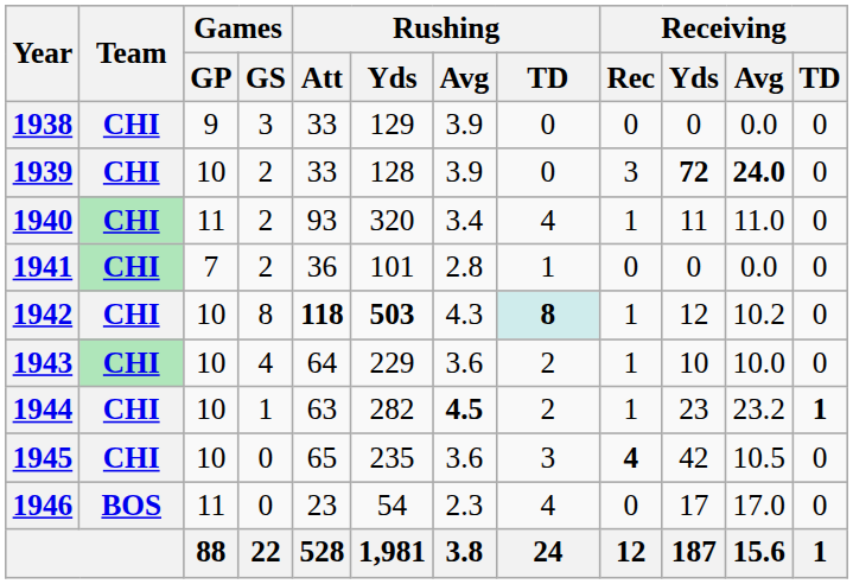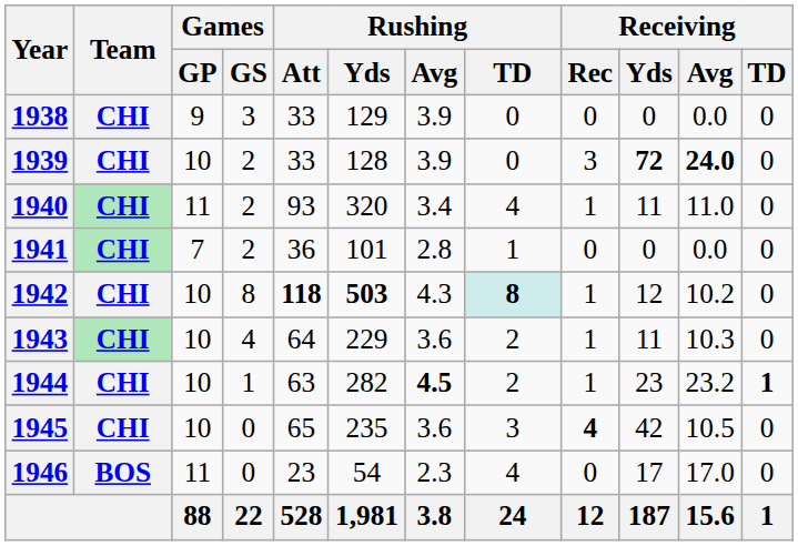1943 | Receiving / Yds: 10 -> 11
1943 | Receiving / Avg: 10.0 -> 10.3
